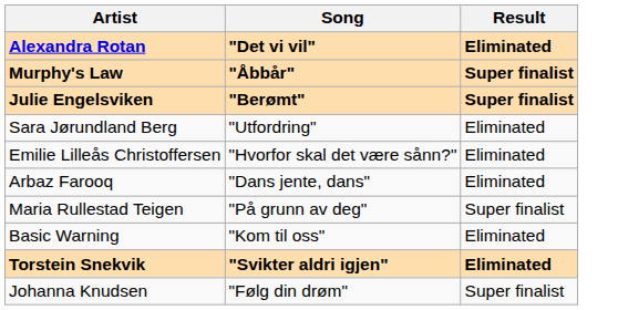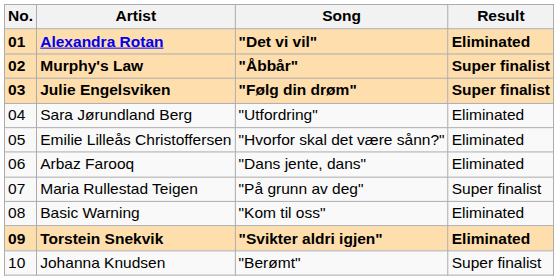+ column: No. | 01 | 02 | 03 | 04 | 05 | 06 | 07 | 08 | 09 | 10
Julie Engelsviken | Song: "Berømt" -> "Følg din drøm"
Johanna Knudsen | Song: "Følg din drøm" -> "Berømt"
